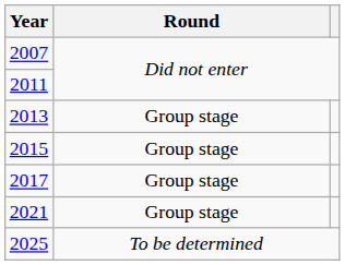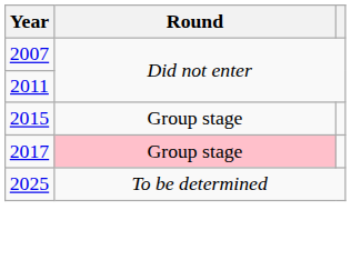- row: 2013 | Group stage
2017 | Round: no background -> pink background
- row: 2021 | Group stage
